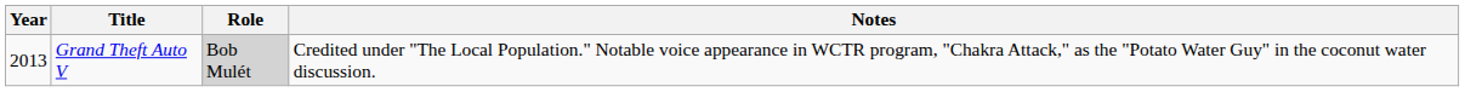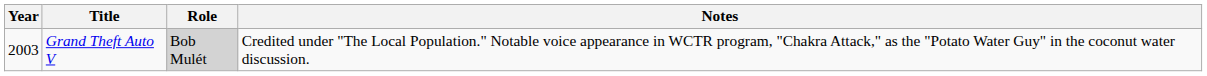Grand Theft Auto V | Year: 2013 -> 2003
